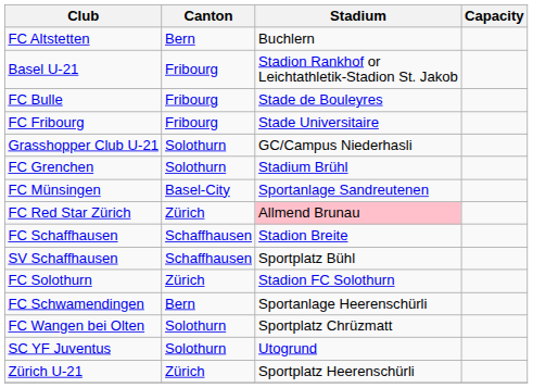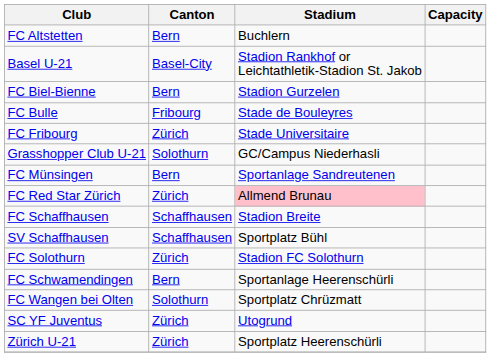Basel U-21 | Canton: Fribourg -> Basel-City
+ row: FC Biel-Bienne | Bern | Stadion Gurzelen
FC Fribourg | Canton: Fribourg -> Zürich
- row: FC Grenchen | Solothurn | Stadium Brühl
FC Münsingen | Canton: Basel-City -> Bern
SC YF Juventus | Canton: Solothurn -> Zürich
